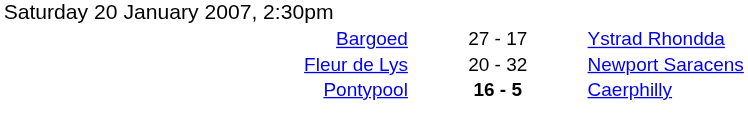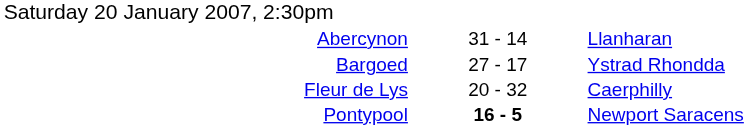+ row: Abercynon | 31 - 14 | Llanharan
Fleur de Lys | column 3: Newport Saracens -> Caerphilly
Pontypool | column 3: Caerphilly -> Newport Saracens
